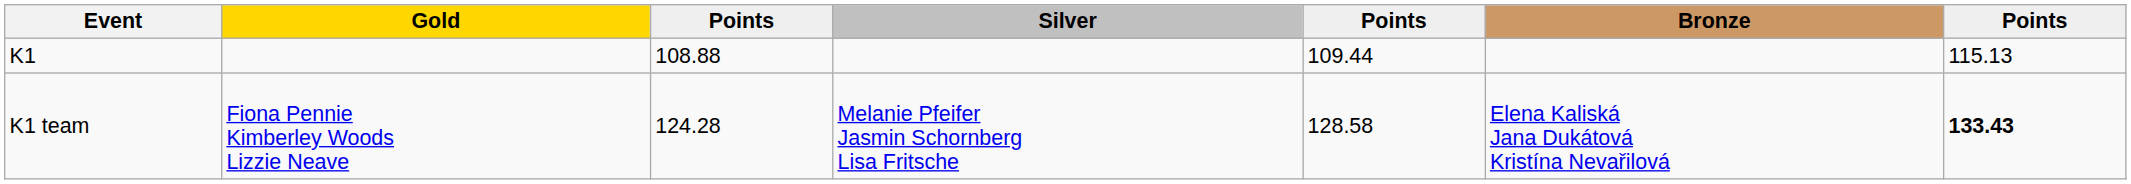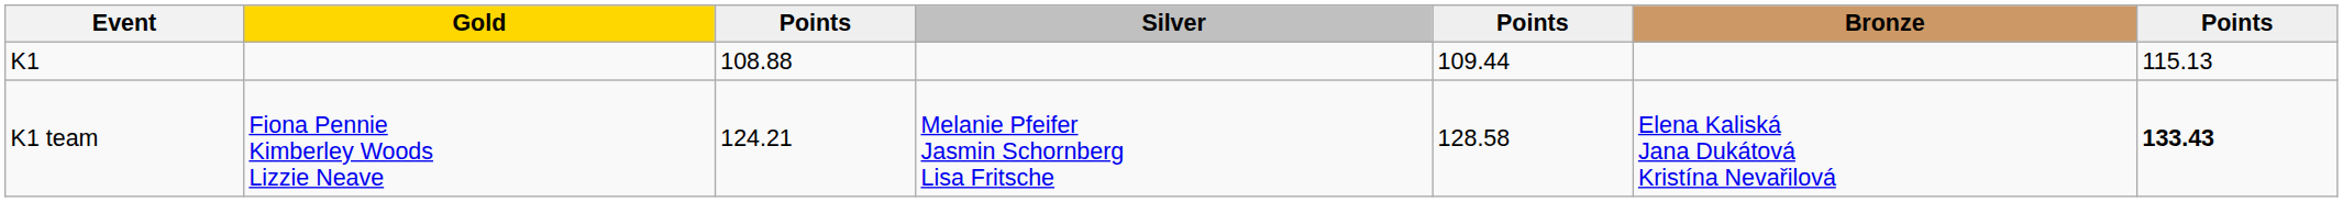K1 team | column 3: 124.28 -> 124.21
